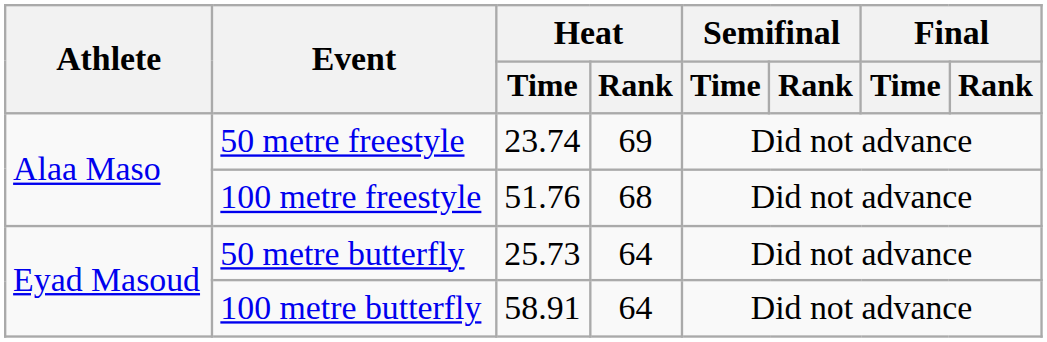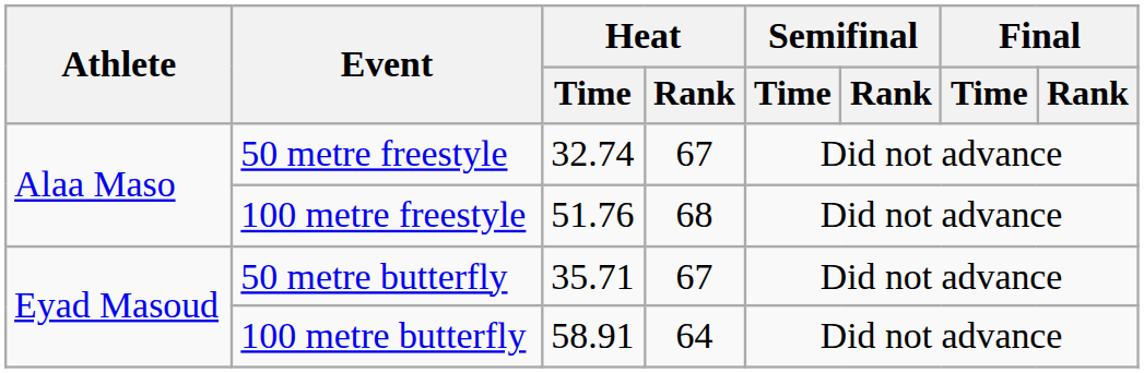50 metre freestyle | Heat / Time: 23.74 -> 32.74
50 metre freestyle | Heat / Rank: 69 -> 67
50 metre butterfly | Heat / Time: 25.73 -> 35.71
50 metre butterfly | Heat / Rank: 64 -> 67
